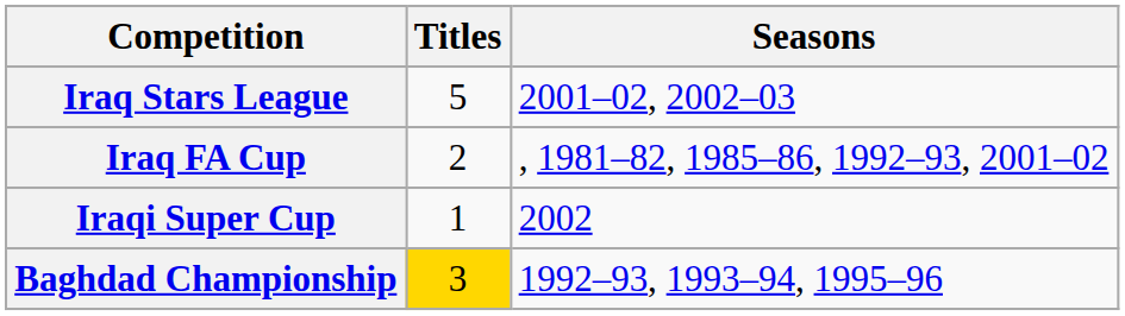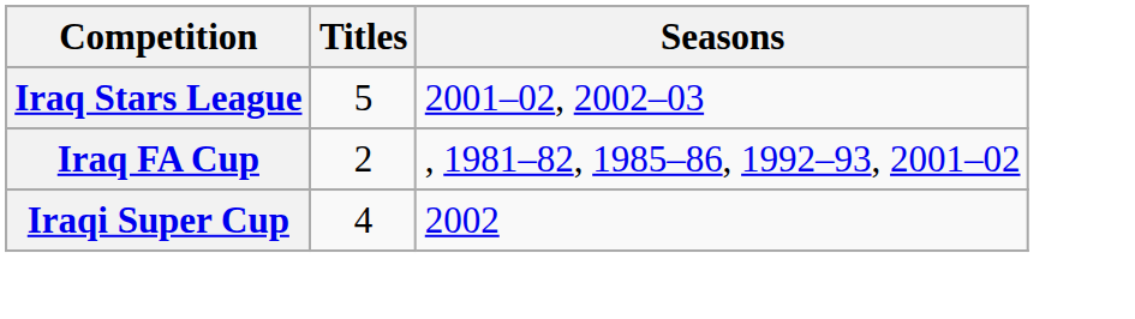Iraqi Super Cup | Titles: 1 -> 4
- row: Baghdad Championship | 3 | 1992–93, 1993–94, 1995–96
